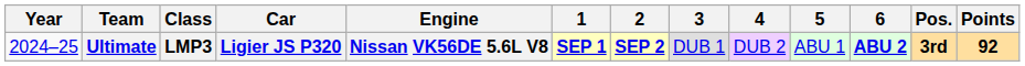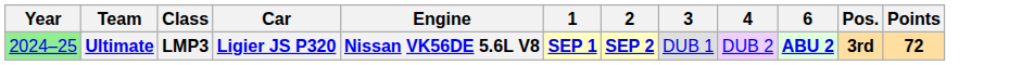- column: 5 | ABU 1
Ultimate | Year: no background -> lightgreen background
Ultimate | Points: 92 -> 72
